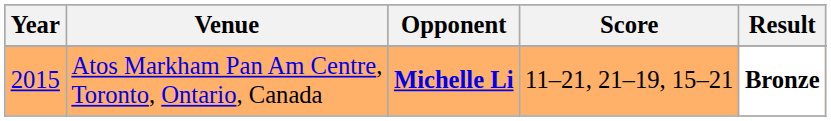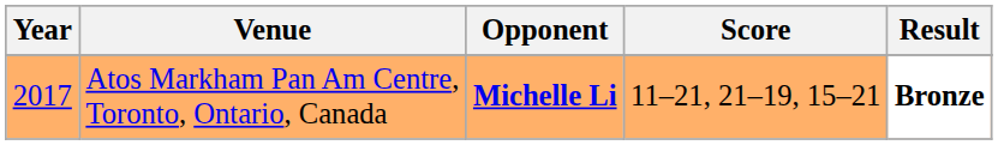Atos Markham Pan Am Centre, Toronto, Ontario, Canada | Year: 2015 -> 2017
